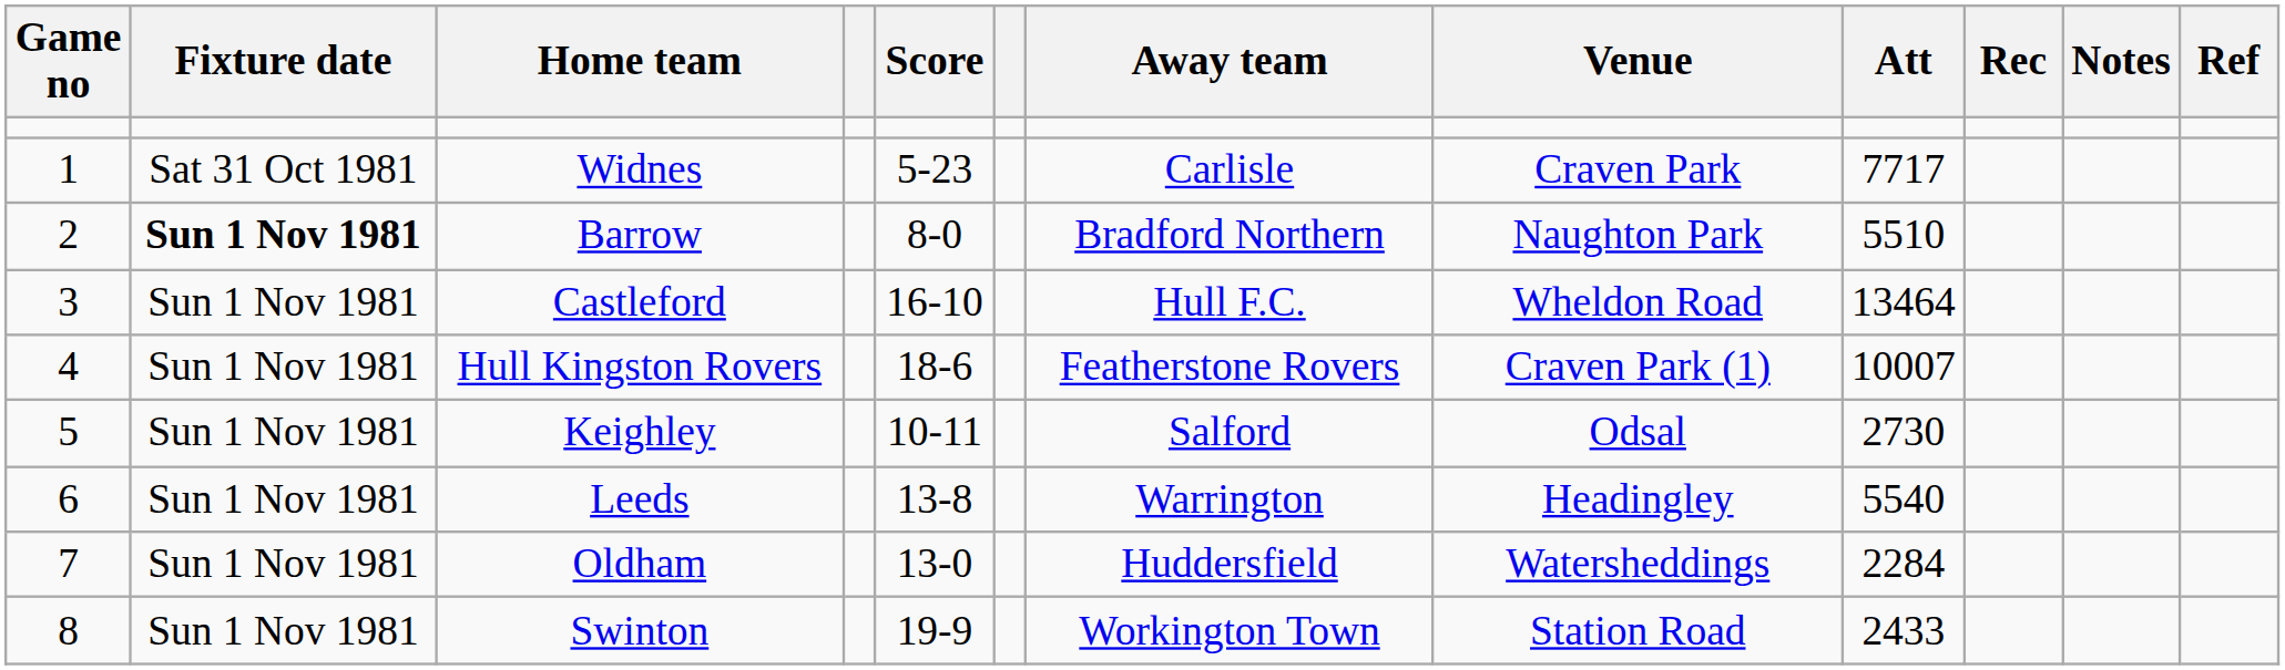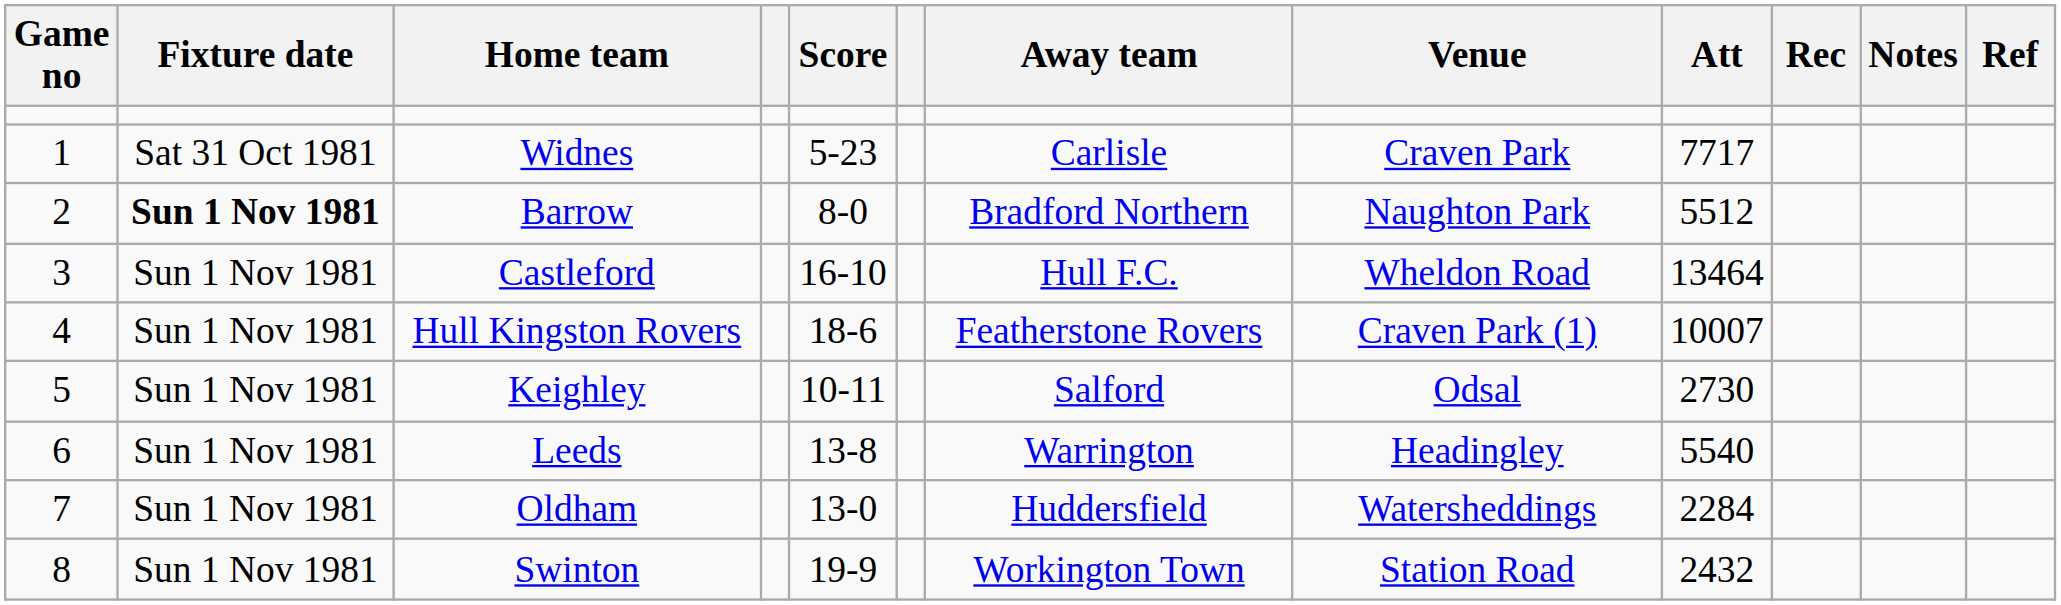Barrow | Att: 5510 -> 5512
Swinton | Att: 2433 -> 2432
